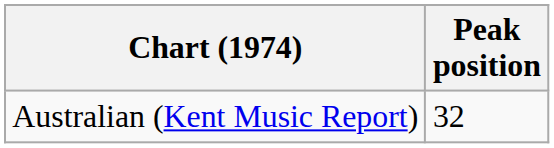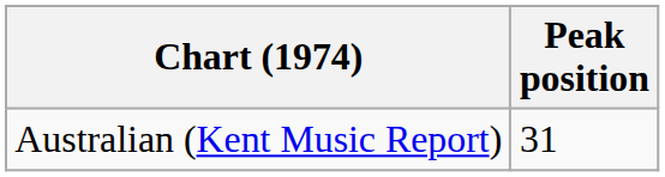Australian (Kent Music Report) | Peak position: 32 -> 31
